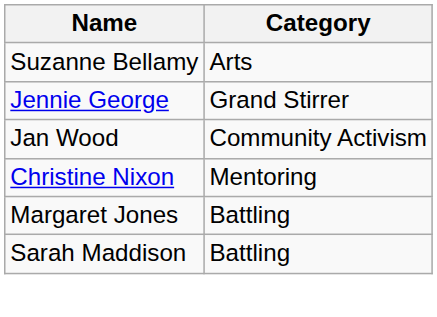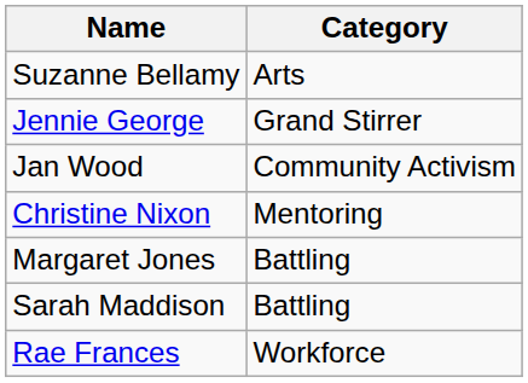+ row: Rae Frances | Workforce
